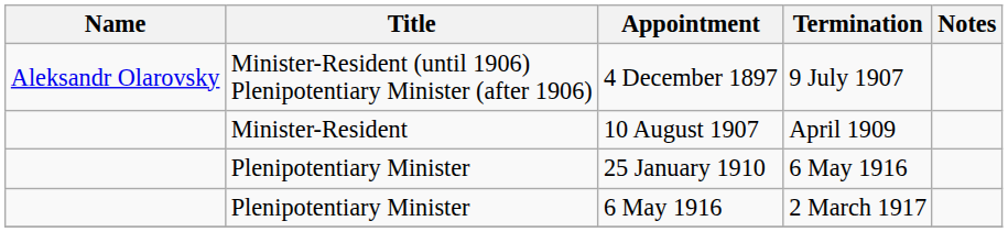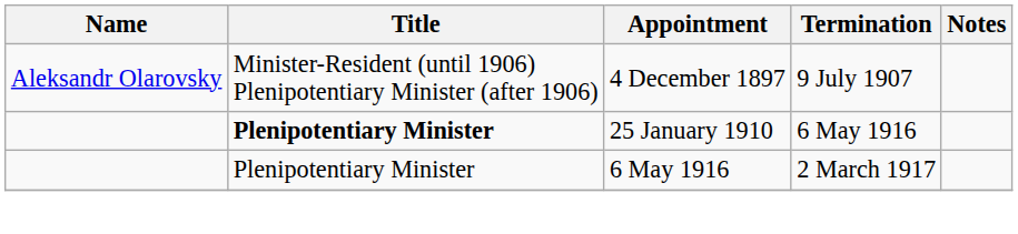- row: Minister-Resident | 10 August 1907 | April 1909
25 January 1910 | Title: normal -> bold
